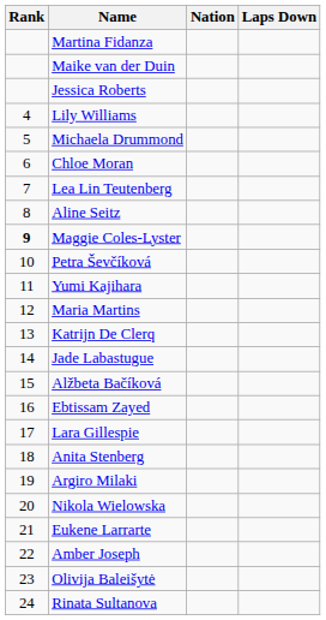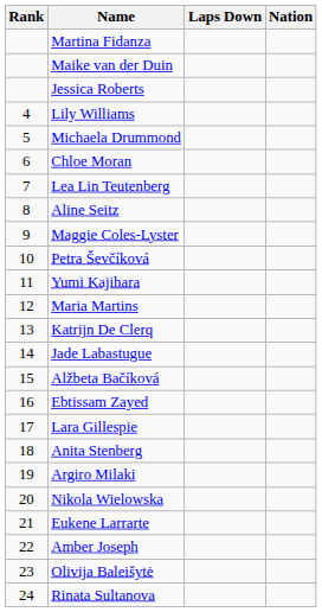columns swapped: Nation <-> Laps Down
Maggie Coles-Lyster | Rank: bold -> normal
